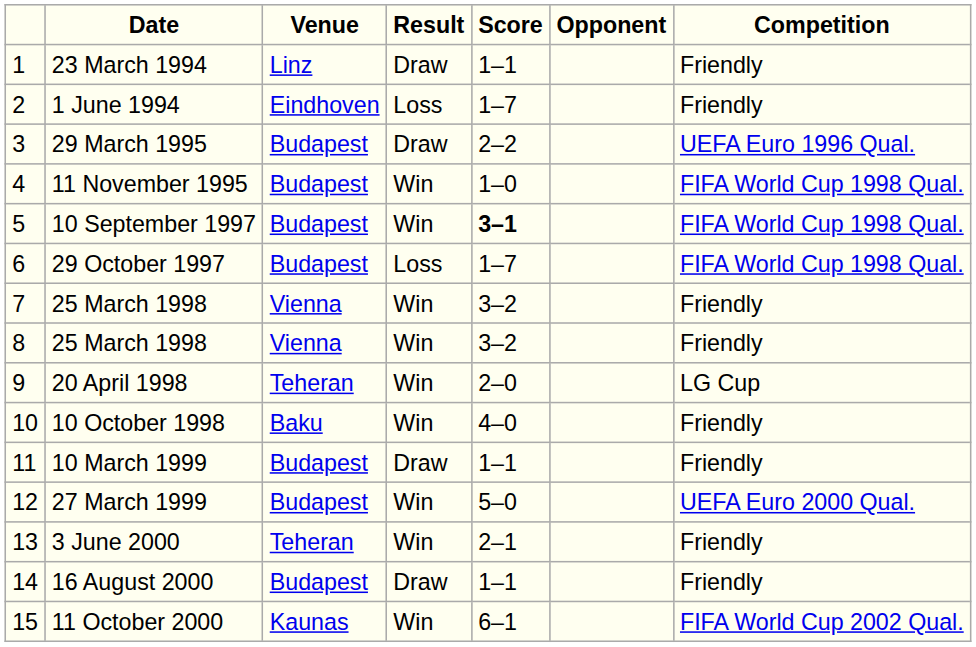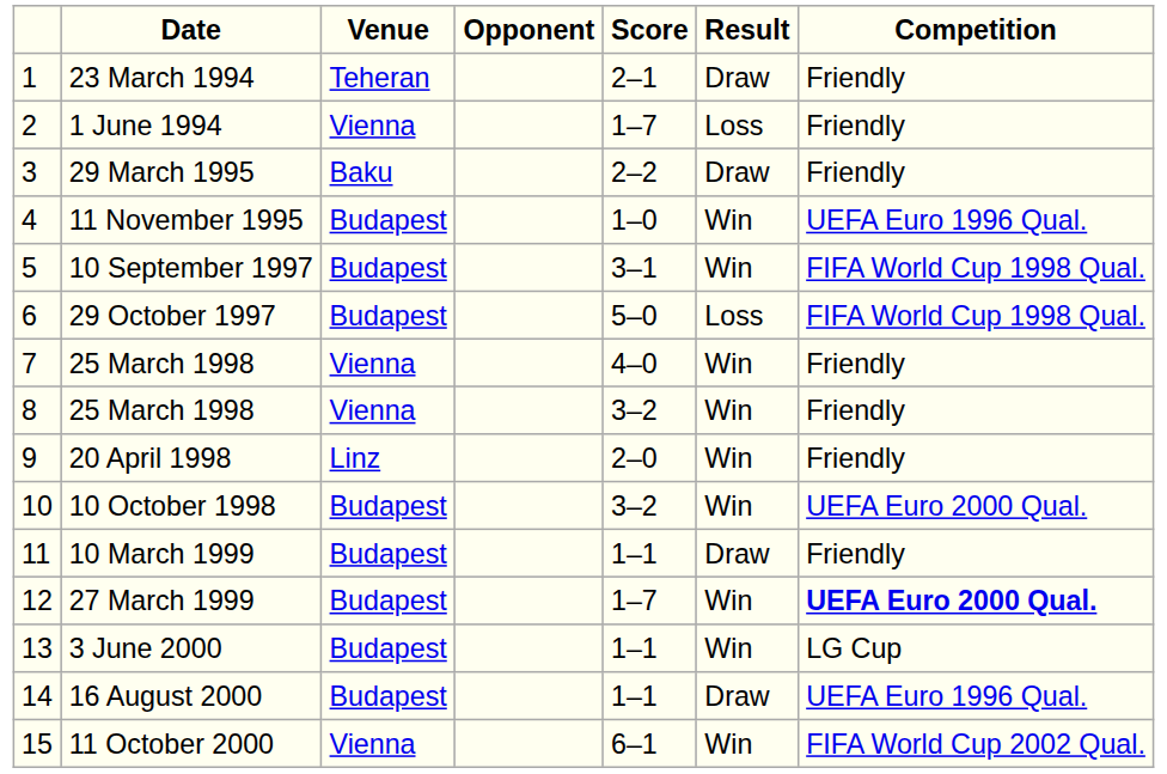columns swapped: Opponent <-> Result
23 March 1994 | Venue: Linz -> Teheran
23 March 1994 | Score: 1–1 -> 2–1
1 June 1994 | Venue: Eindhoven -> Vienna
29 March 1995 | Venue: Budapest -> Baku
29 March 1995 | Competition: UEFA Euro 1996 Qual. -> Friendly
11 November 1995 | Competition: FIFA World Cup 1998 Qual. -> UEFA Euro 1996 Qual.
10 September 1997 | Score: bold -> normal
29 October 1997 | Score: 1–7 -> 5–0
7 / 25 March 1998 | Score: 3–2 -> 4–0
20 April 1998 | Venue: Teheran -> Linz
20 April 1998 | Competition: LG Cup -> Friendly
10 October 1998 | Venue: Baku -> Budapest
10 October 1998 | Score: 4–0 -> 3–2
10 October 1998 | Competition: Friendly -> UEFA Euro 2000 Qual.
27 March 1999 | Score: 5–0 -> 1–7
27 March 1999 | Competition: normal -> bold
3 June 2000 | Venue: Teheran -> Budapest
3 June 2000 | Score: 2–1 -> 1–1
3 June 2000 | Competition: Friendly -> LG Cup
16 August 2000 | Competition: Friendly -> UEFA Euro 1996 Qual.
11 October 2000 | Venue: Kaunas -> Vienna
